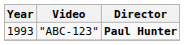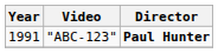"ABC-123" | Year: 1993 -> 1991
